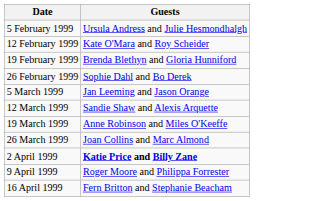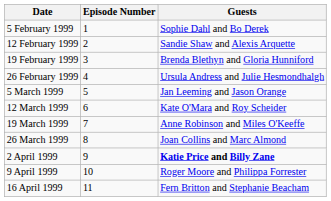+ column: Episode Number | 1 | 2 | 3 | 4 | 5 | 6 | 7 | 8 | 9 | 10 | 11
5 February 1999 | Guests: Ursula Andress and Julie Hesmondhalgh -> Sophie Dahl and Bo Derek
12 February 1999 | Guests: Kate O'Mara and Roy Scheider -> Sandie Shaw and Alexis Arquette
26 February 1999 | Guests: Sophie Dahl and Bo Derek -> Ursula Andress and Julie Hesmondhalgh
12 March 1999 | Guests: Sandie Shaw and Alexis Arquette -> Kate O'Mara and Roy Scheider
